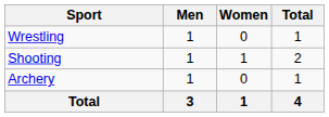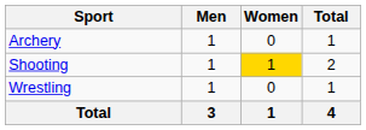rows swapped: Archery <-> Wrestling
Shooting | Women: no background -> gold background
